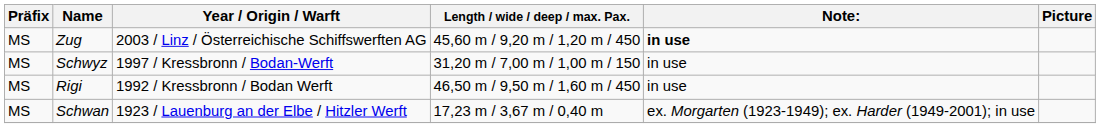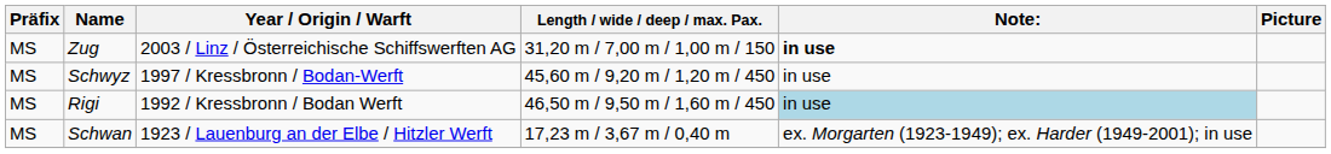Zug | Length / wide / deep / max. Pax.: 45,60 m / 9,20 m / 1,20 m / 450 -> 31,20 m / 7,00 m / 1,00 m / 150
Schwyz | Length / wide / deep / max. Pax.: 31,20 m / 7,00 m / 1,00 m / 150 -> 45,60 m / 9,20 m / 1,20 m / 450
Rigi | Note:: no background -> lightblue background
